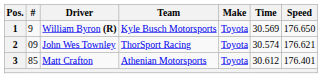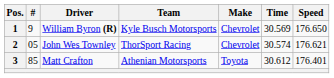1 | Make: Toyota -> Chevrolet
2 | #: 09 -> 05
2 | Make: Toyota -> Chevrolet
